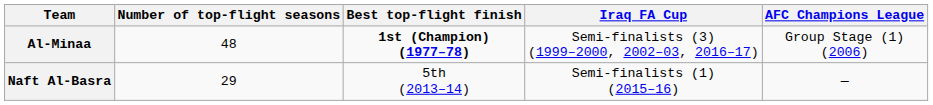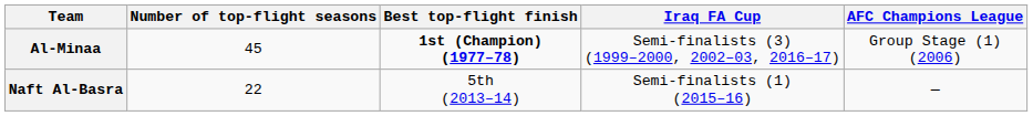Al-Minaa | Number of top-flight seasons: 48 -> 45
Naft Al-Basra | Number of top-flight seasons: 29 -> 22
